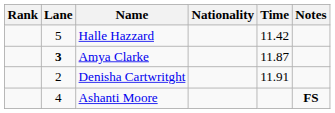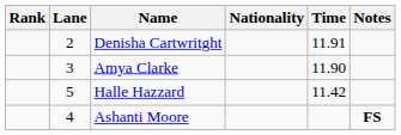rows swapped: Halle Hazzard <-> Denisha Cartwritght
Amya Clarke | Lane: bold -> normal
Amya Clarke | Time: 11.87 -> 11.90
